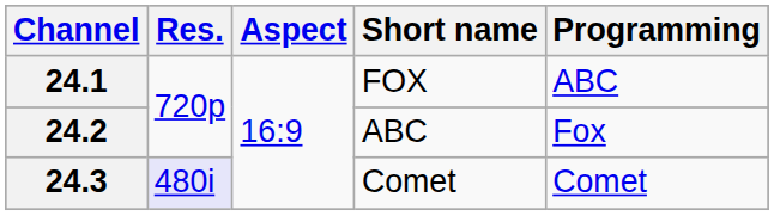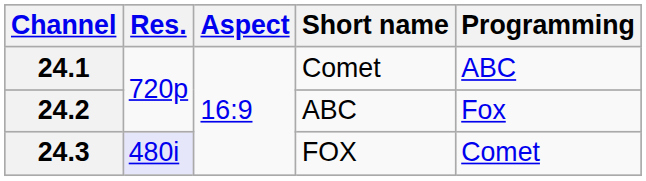24.1 | Short name: FOX -> Comet
24.3 | Short name: Comet -> FOX
